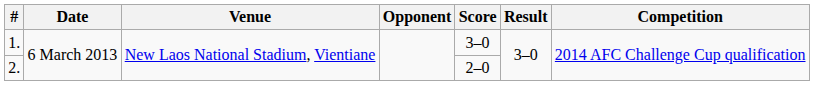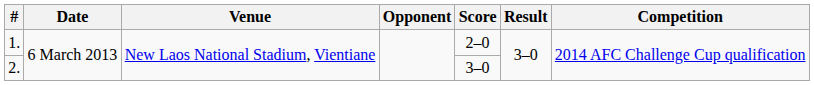1. | Score: 3–0 -> 2–0
2. | Score: 2–0 -> 3–0
